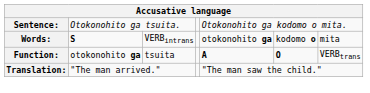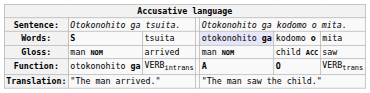Words: | column 3: VERBintrans -> tsuita
Words: | column 5: no background -> lavender background
+ row: Gloss: | man NOM | arrived | man NOM | child ACC | saw
Function: | column 3: tsuita -> VERBintrans
